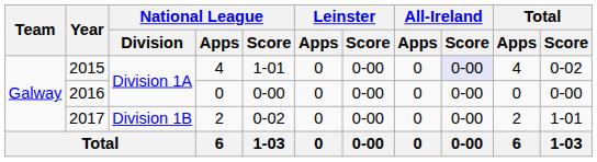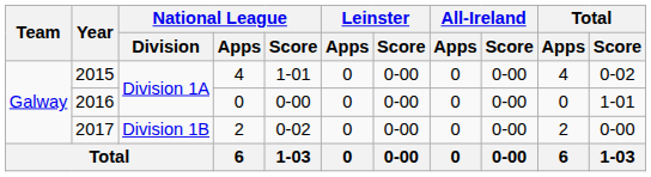2015 | All-Ireland / Score: lavender background -> no background
2016 | Total / Score: 0-00 -> 1-01
2017 | Total / Score: 1-01 -> 0-00
